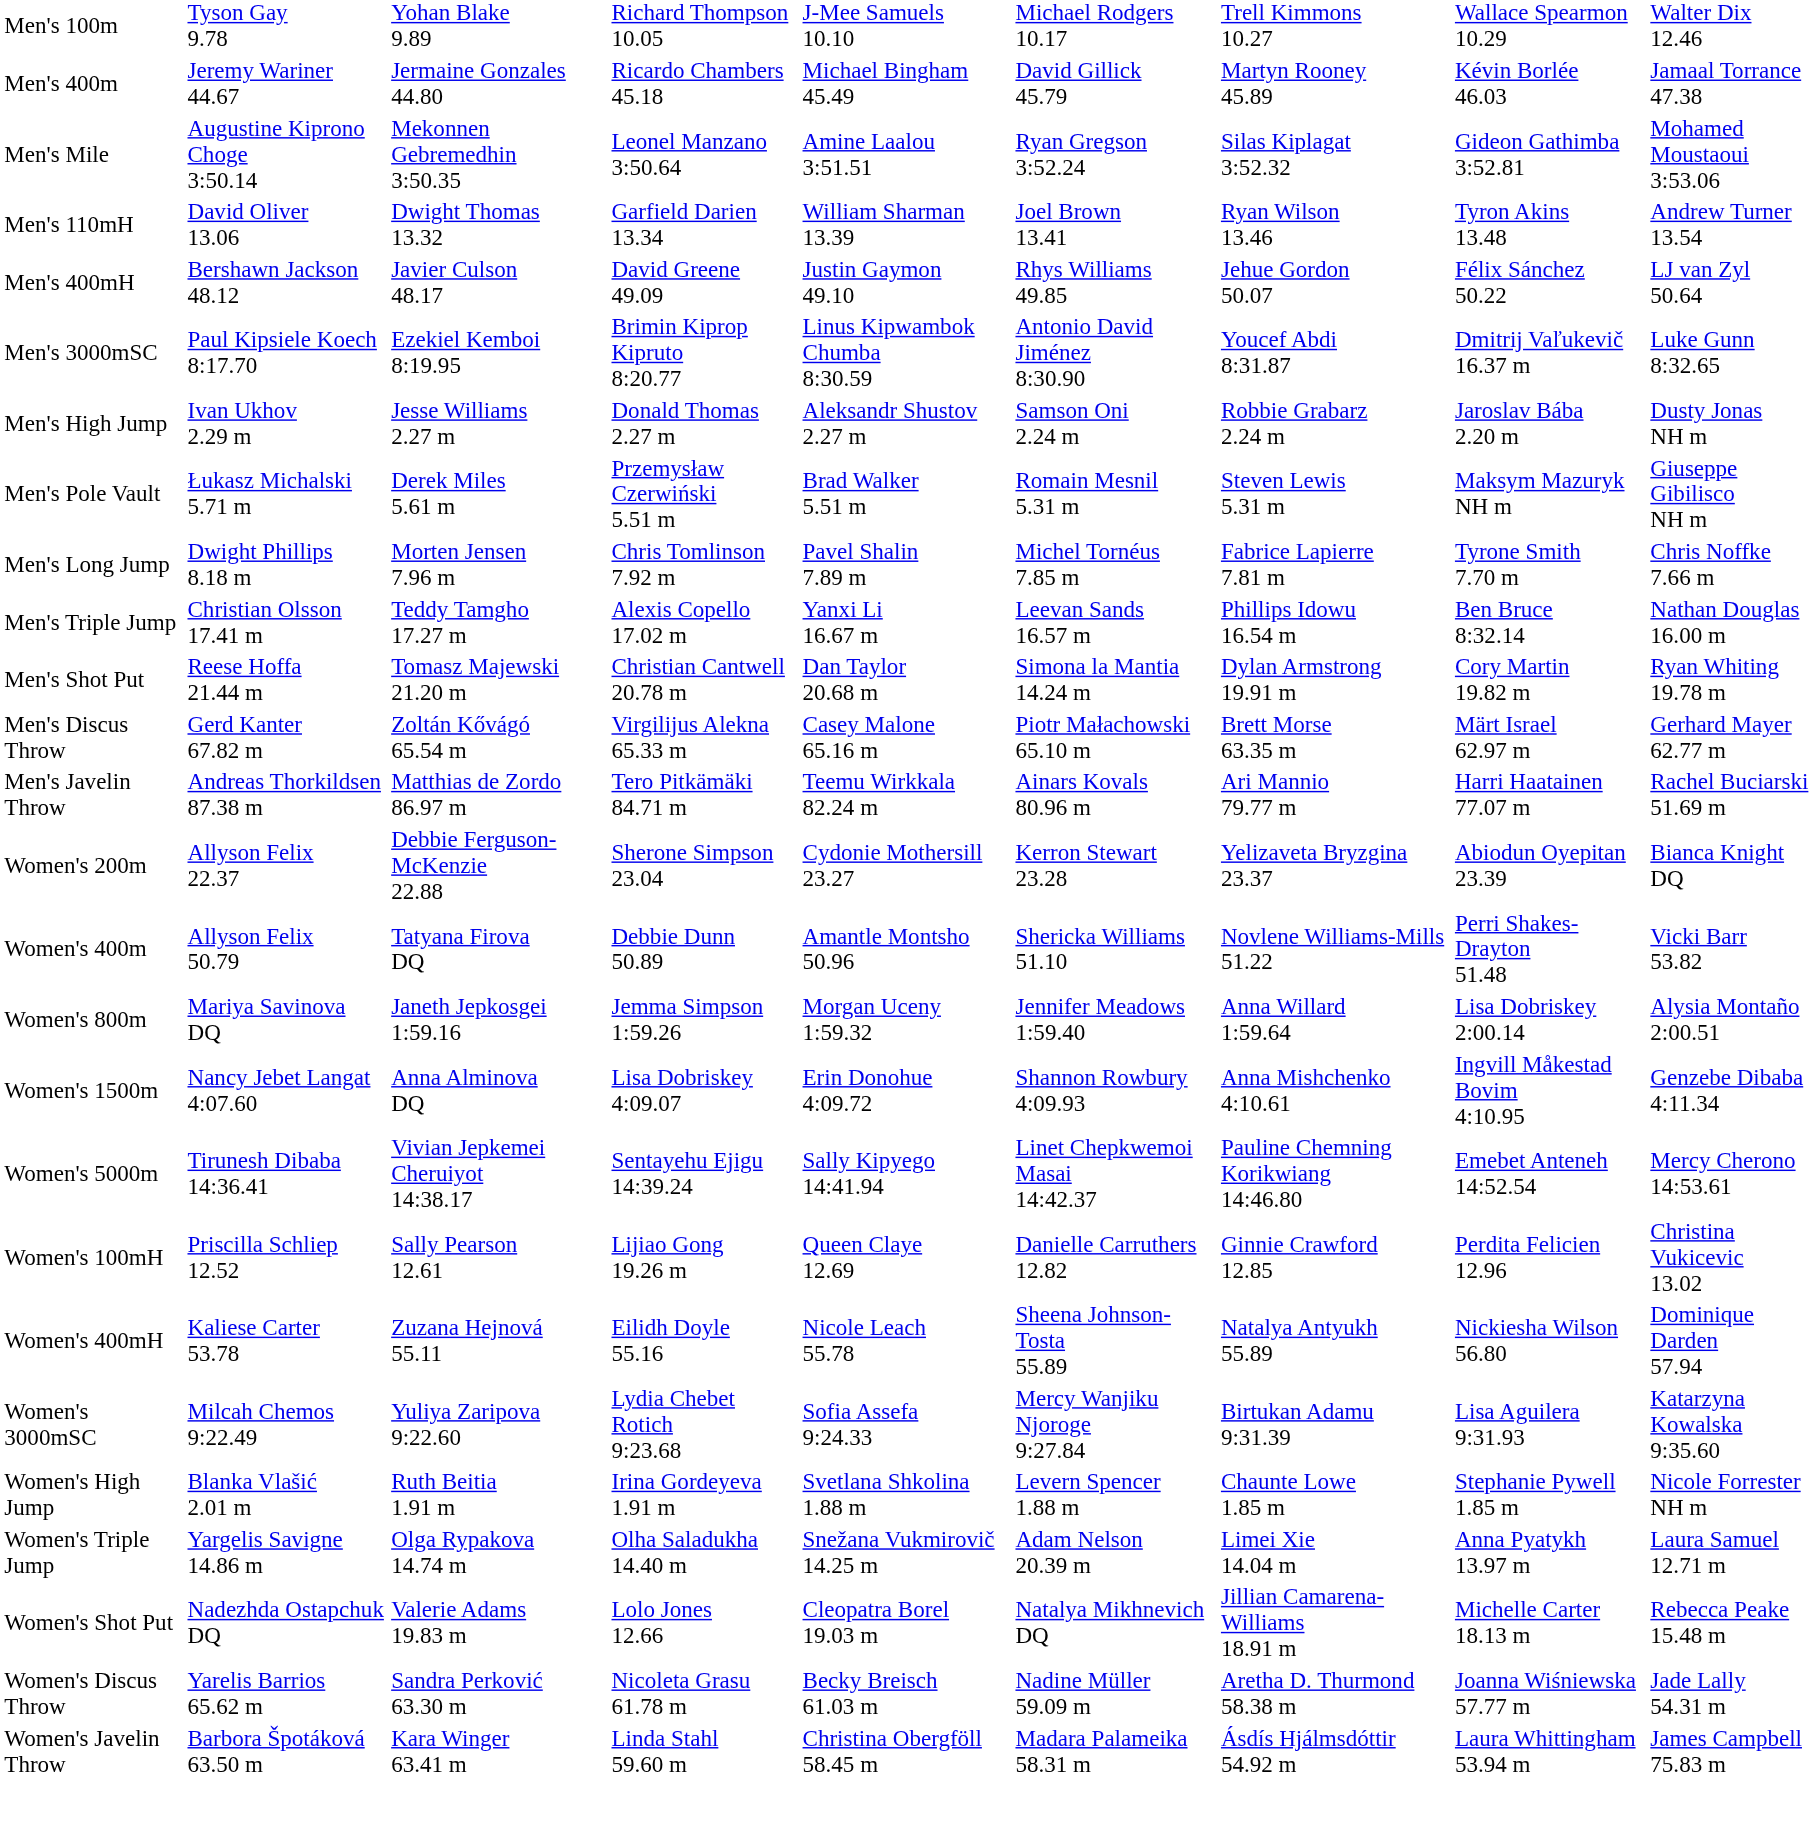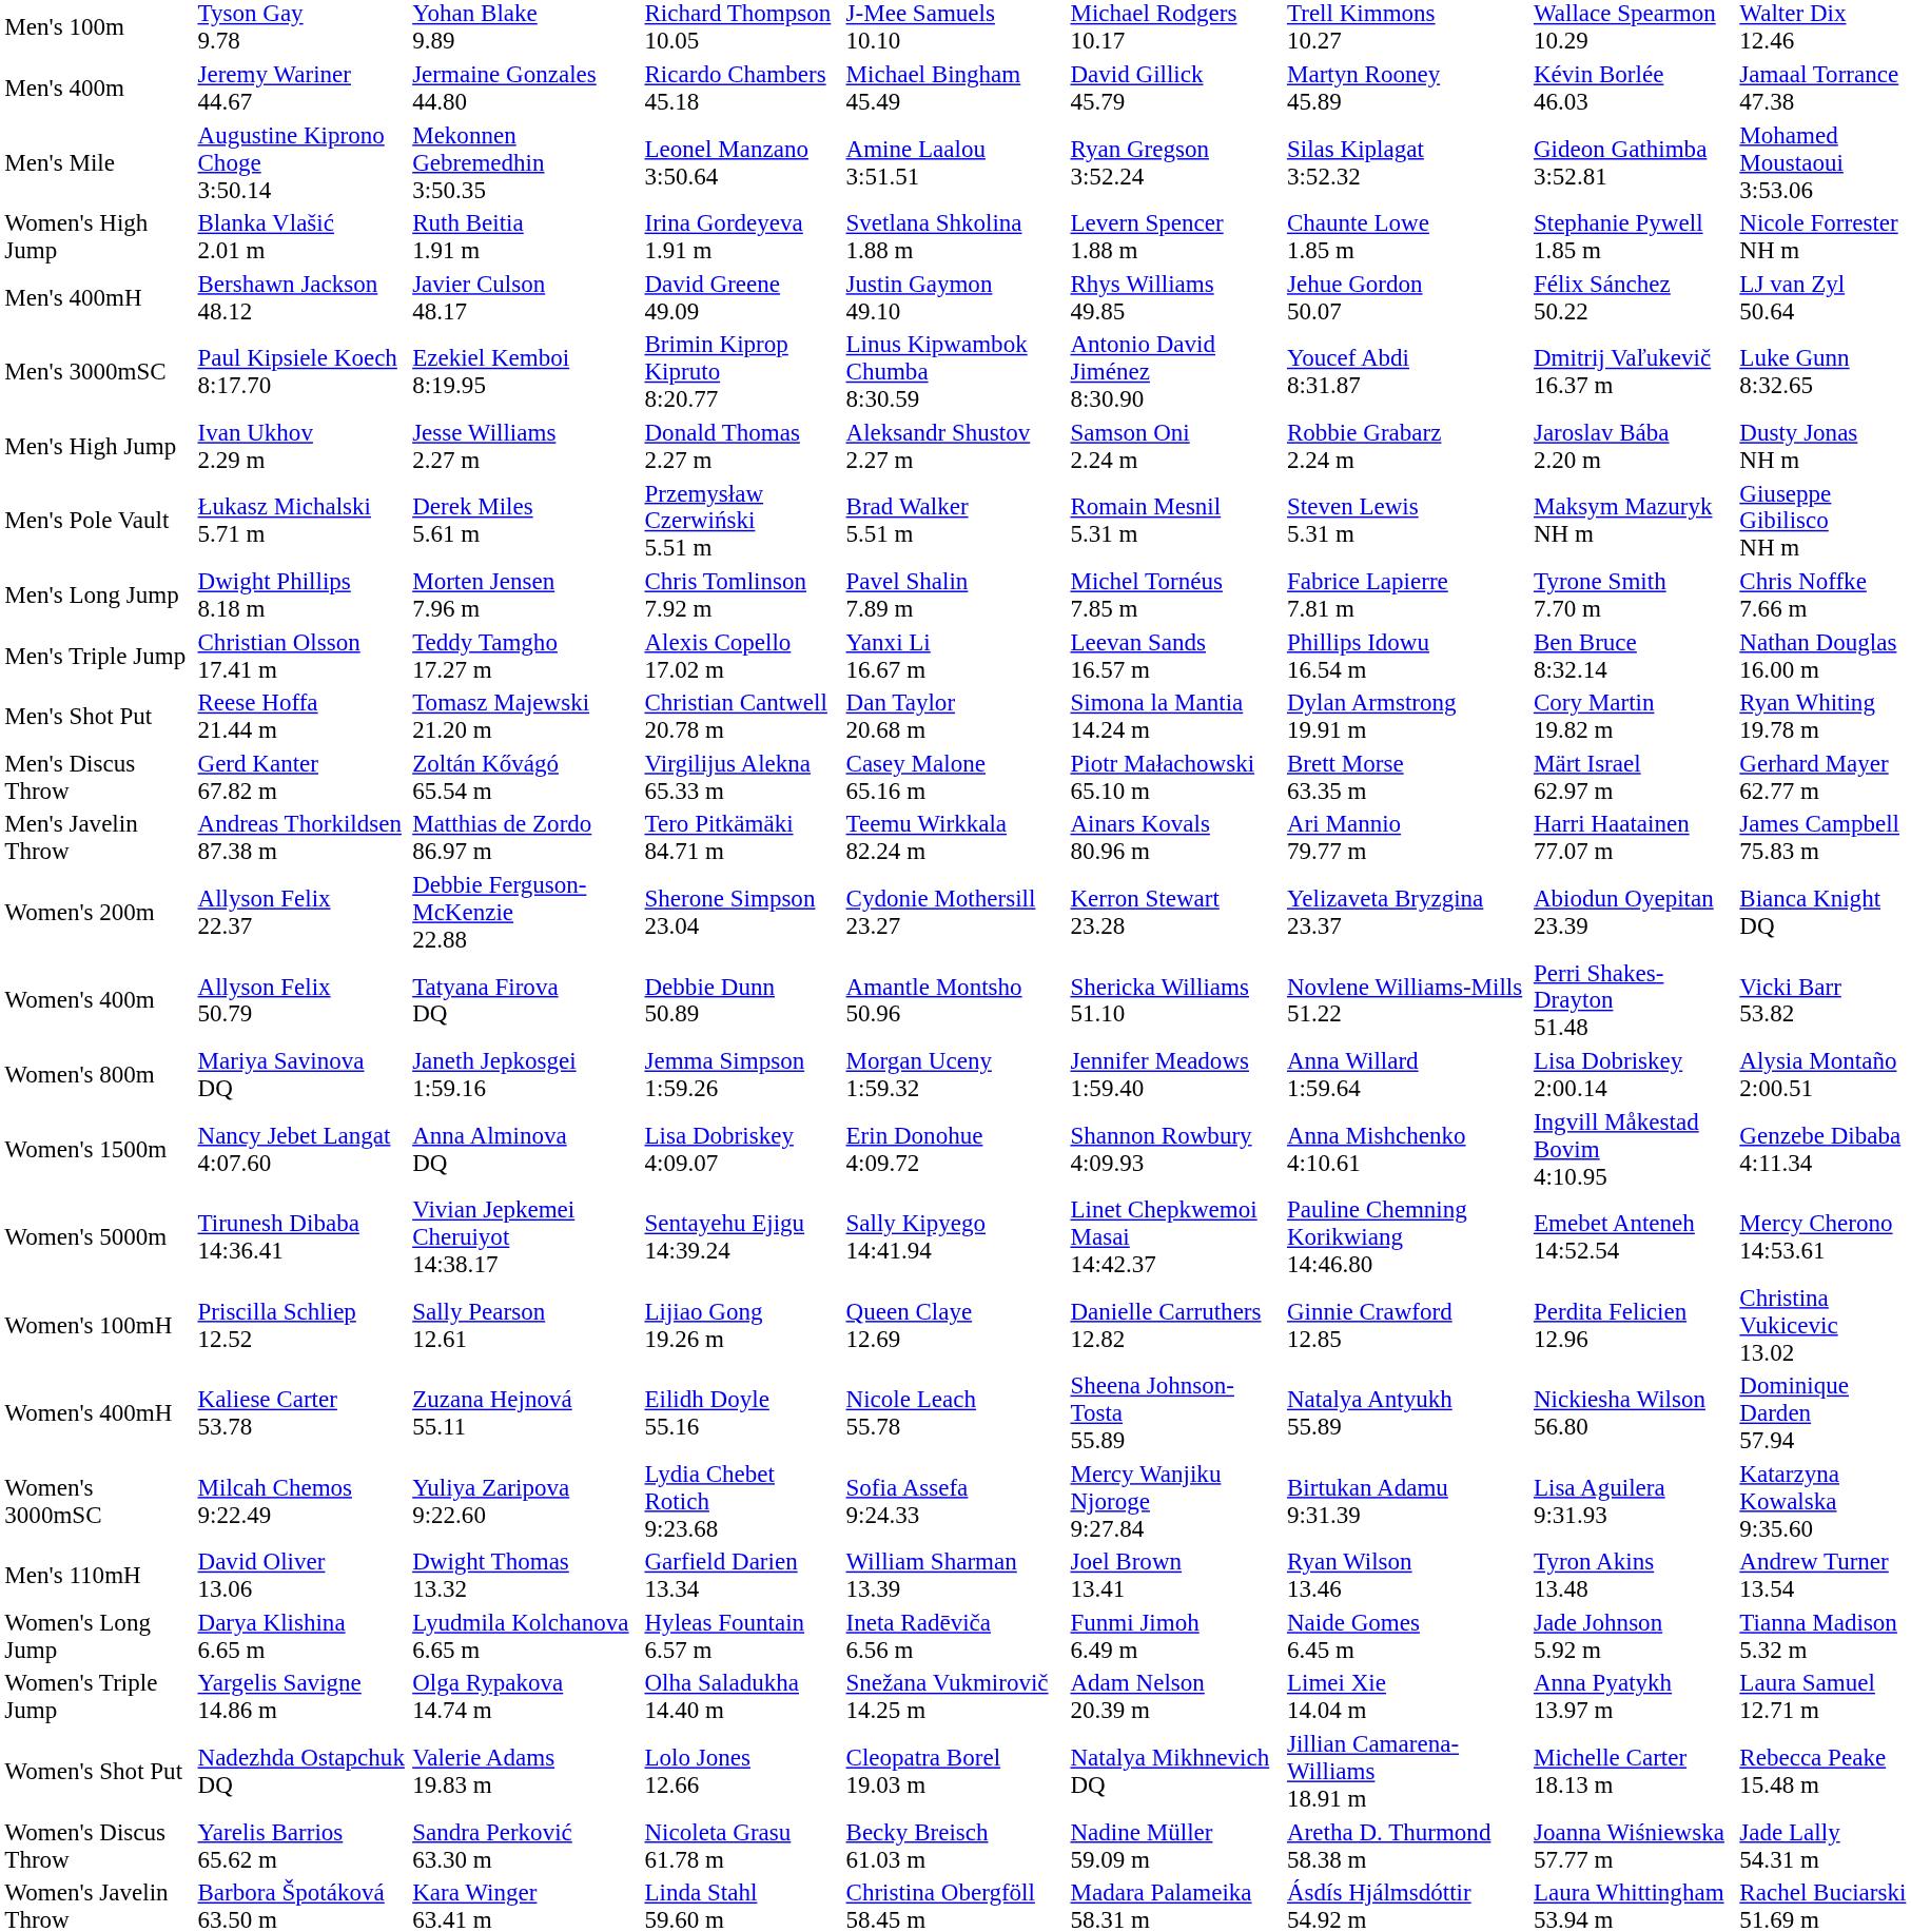rows swapped: Men's 110mH <-> Women's High Jump
Men's Javelin Throw | column 9: Rachel Buciarski 51.69 m -> James Campbell 75.83 m
+ row: Women's Long Jump | Darya Klishina 6.65 m | Lyudmila Kolchanova 6.65 m | Hyleas Fountain 6.57 m | Ineta Radēviča 6.56 m | Funmi Jimoh 6.49 m | Naide Gomes 6.45 m | Jade Johnson 5.92 m | Tianna Madison 5.32 m
Women's Javelin Throw | column 9: James Campbell 75.83 m -> Rachel Buciarski 51.69 m
